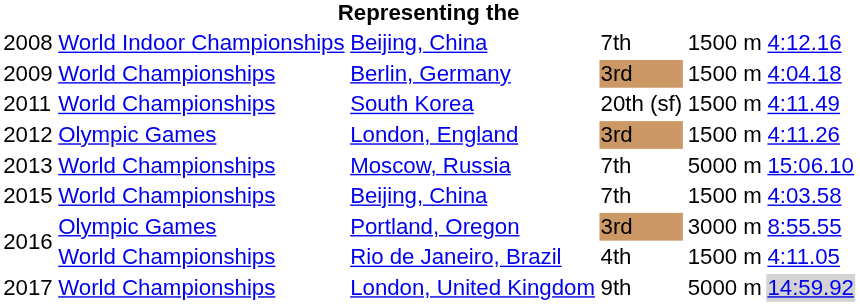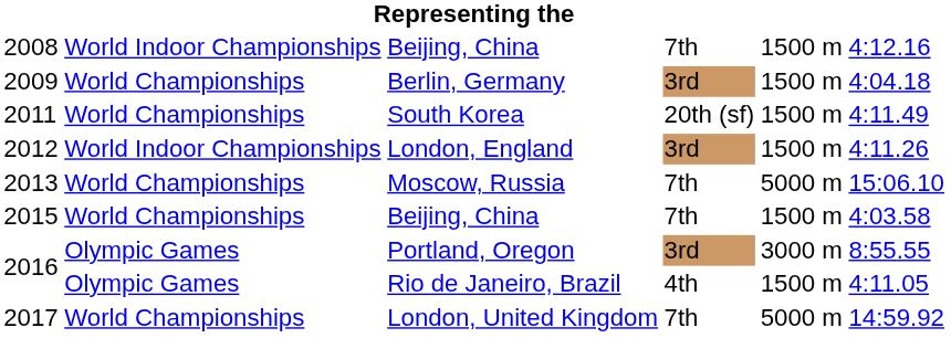2012 | column 2: Olympic Games -> World Indoor Championships
2016 / Rio de Janeiro, Brazil | column 2: World Championships -> Olympic Games
2017 | column 4: 9th -> 7th
2017 | column 6: lightgrey background -> no background
